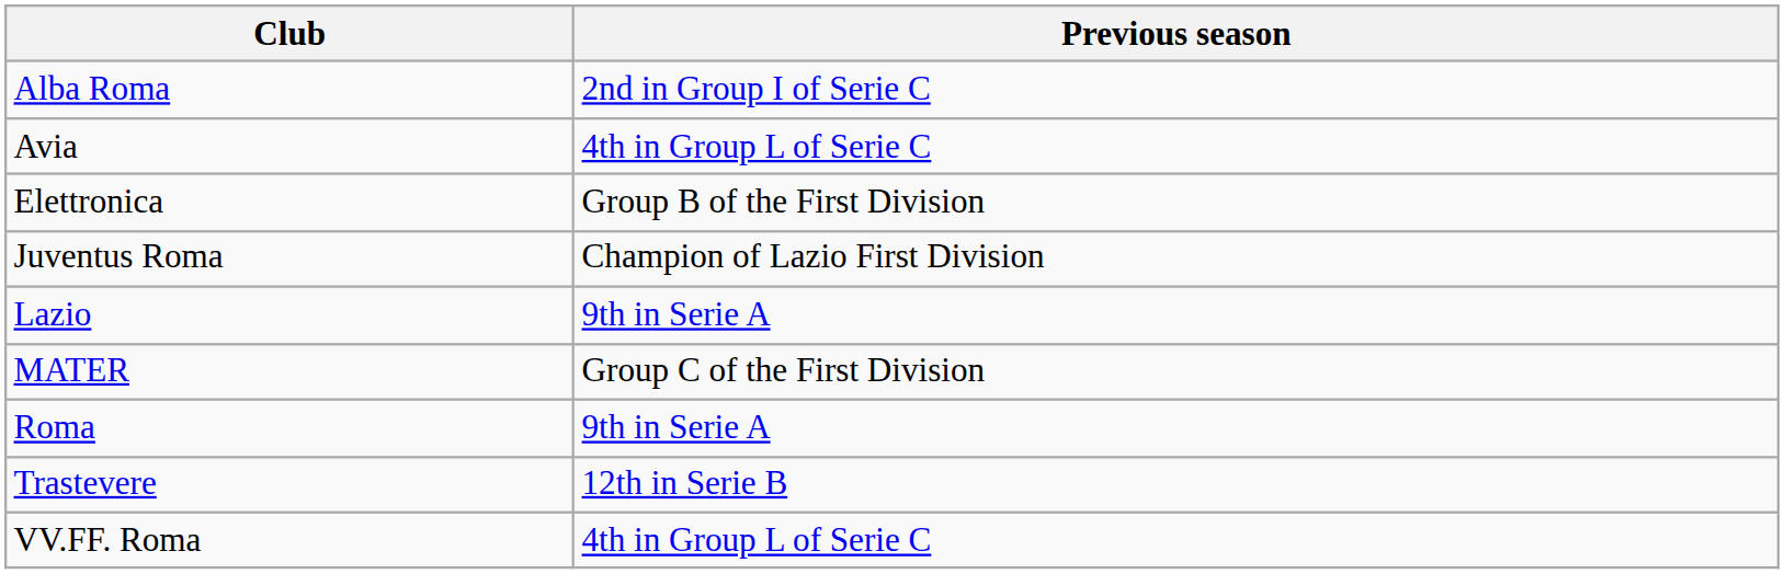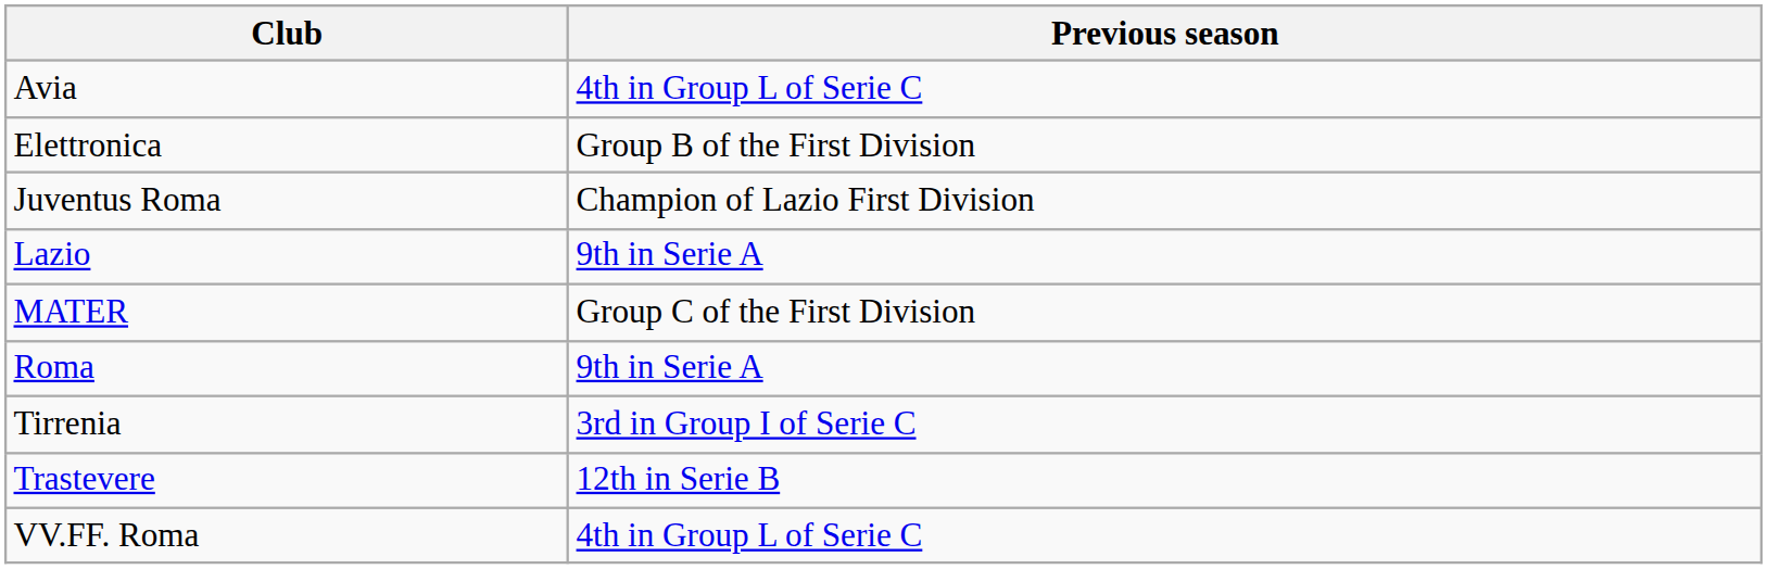- row: Alba Roma | 2nd in Group I of Serie C
+ row: Tirrenia | 3rd in Group I of Serie C
